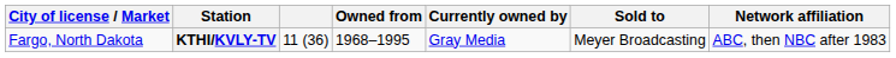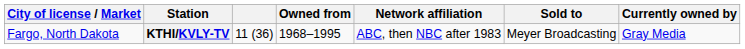columns swapped: Network affiliation <-> Currently owned by
